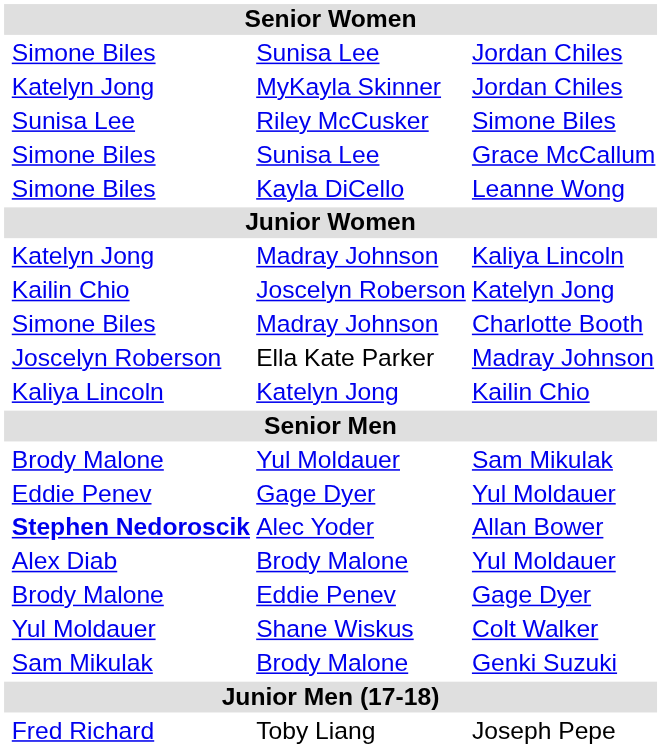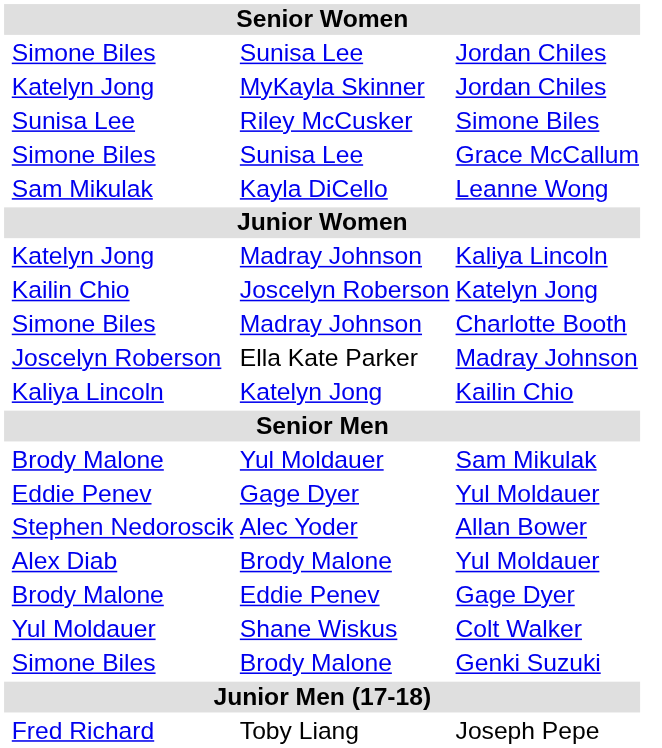Leanne Wong | column 2: Simone Biles -> Sam Mikulak
Allan Bower | column 2: bold -> normal
Genki Suzuki | column 2: Sam Mikulak -> Simone Biles
